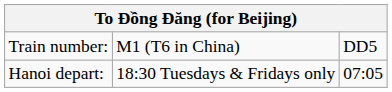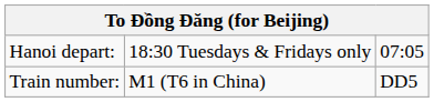rows swapped: Train number: <-> Hanoi depart:
